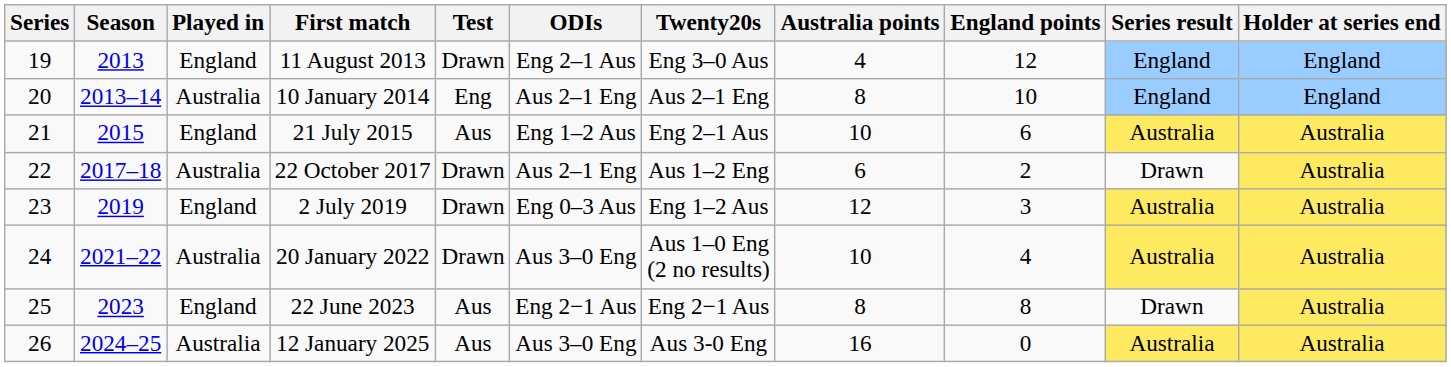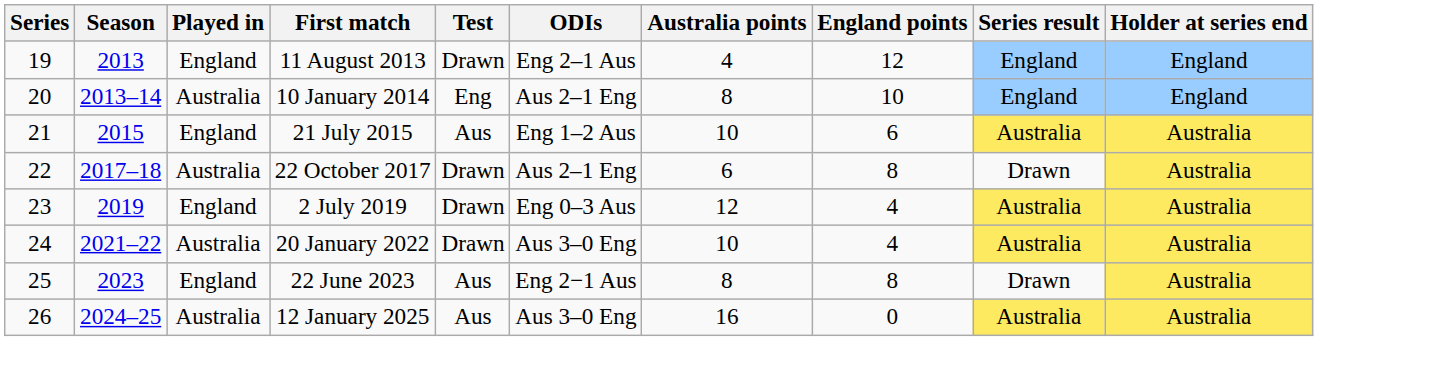- column: Twenty20s | Eng 3–0 Aus | Aus 2–1 Eng | Eng 2–1 Aus | Aus 1–2 Eng | Eng 1–2 Aus | Aus 1–0 Eng (2 no results) | Eng 2−1 Aus | Aus 3-0 Eng
22 October 2017 | England points: 2 -> 8
2 July 2019 | England points: 3 -> 4
